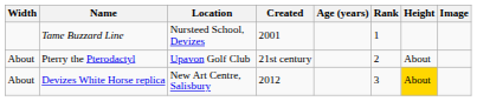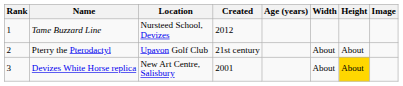columns swapped: Rank <-> Width
Tame Buzzard Line | Created: 2001 -> 2012
Devizes White Horse replica | Created: 2012 -> 2001
